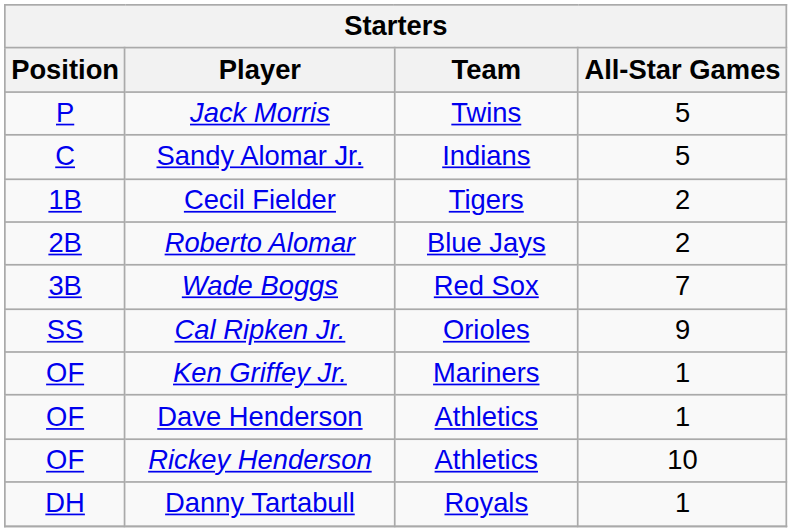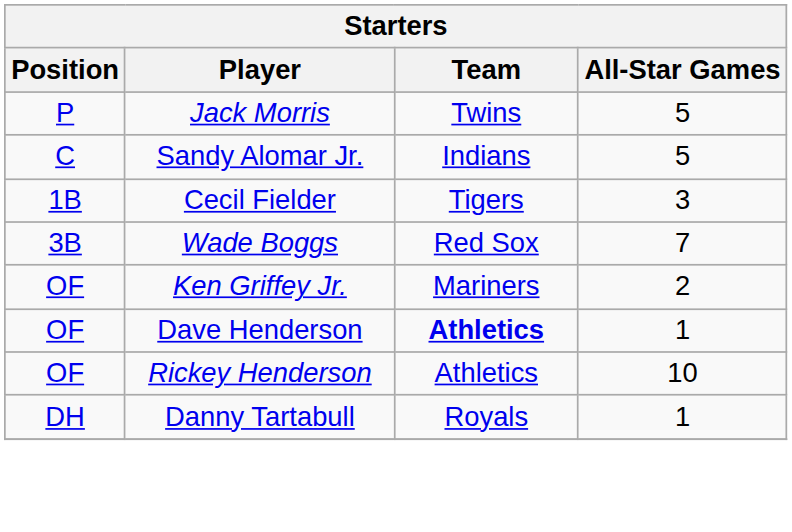Cecil Fielder | All-Star Games: 2 -> 3
- row: 2B | Roberto Alomar | Blue Jays | 2
- row: SS | Cal Ripken Jr. | Orioles | 9
Ken Griffey Jr. | All-Star Games: 1 -> 2
Dave Henderson | Team: normal -> bold
